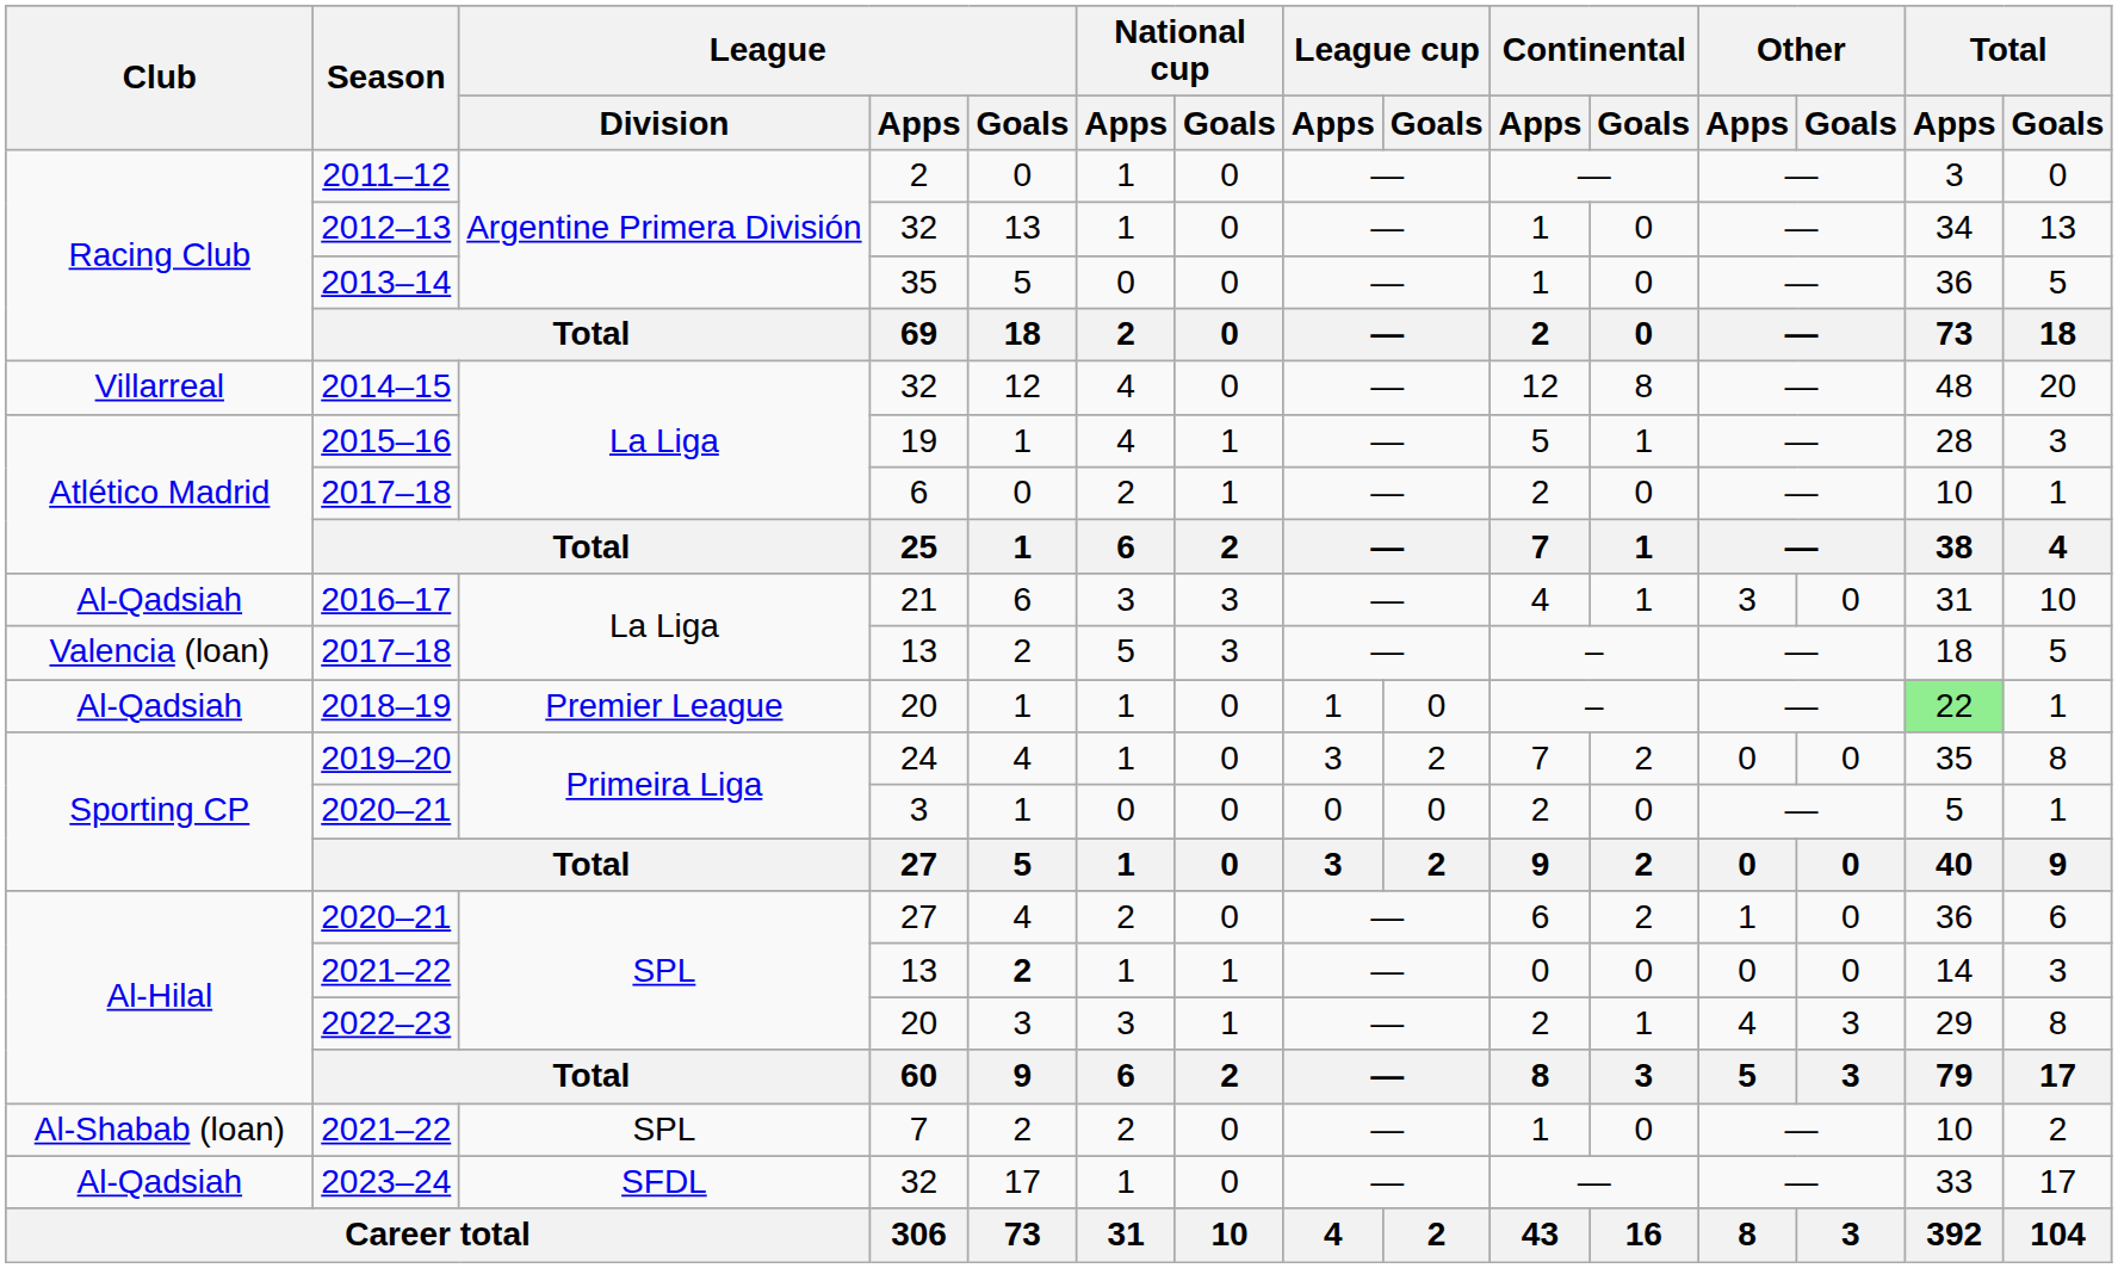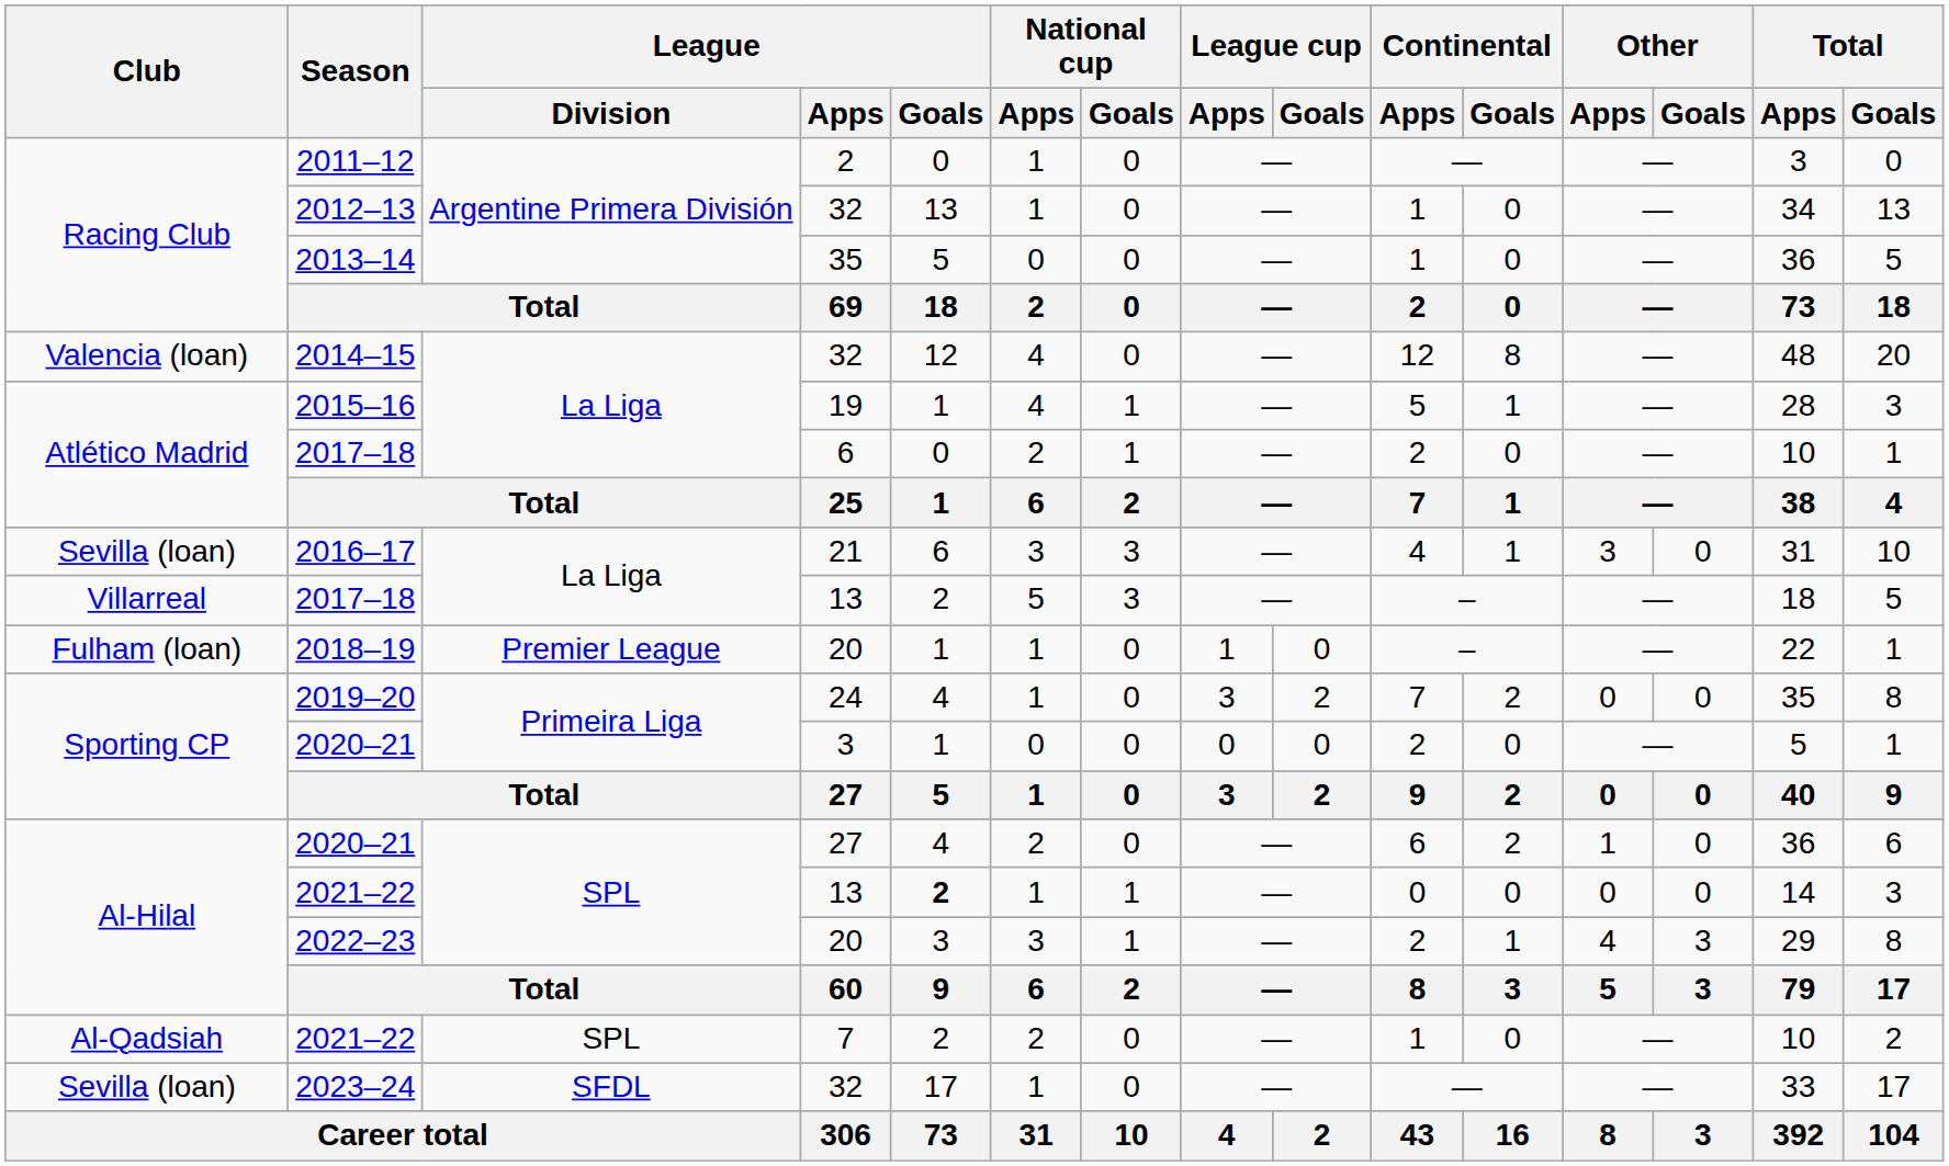2014–15 | Club: Villarreal -> Valencia (loan)
2016–17 | Club: Al-Qadsiah -> Sevilla (loan)
2017–18 / 13 | Club: Valencia (loan) -> Villarreal
2018–19 | Club: Al-Qadsiah -> Fulham (loan)
2018–19 | Total / Apps: lightgreen background -> no background
2021–22 / 7 | Club: Al-Shabab (loan) -> Al-Qadsiah
2023–24 | Club: Al-Qadsiah -> Sevilla (loan)
